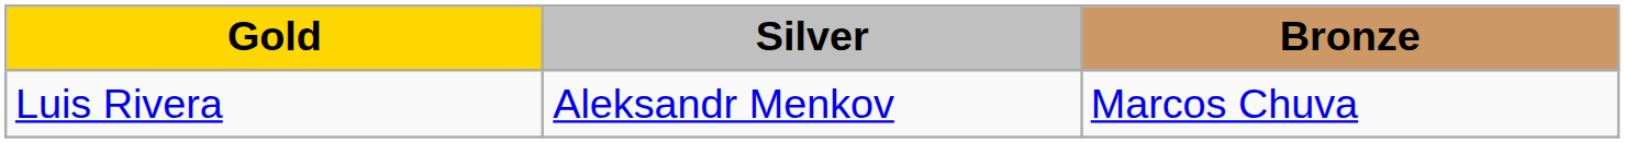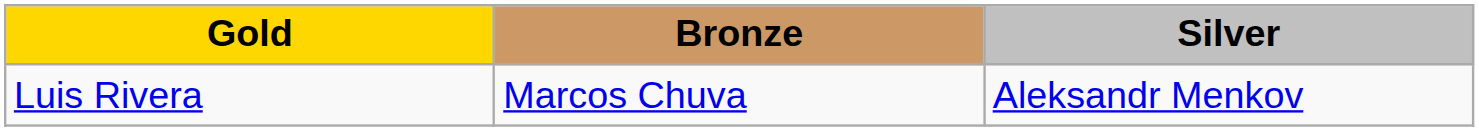columns swapped: Silver <-> Bronze
